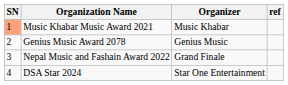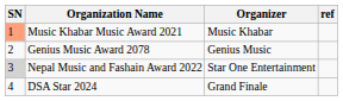Nepal Music and Fashain Award 2022 | SN: no background -> lightgrey background
Nepal Music and Fashain Award 2022 | Organizer: Grand Finale -> Star One Entertainment
DSA Star 2024 | Organizer: Star One Entertainment -> Grand Finale
